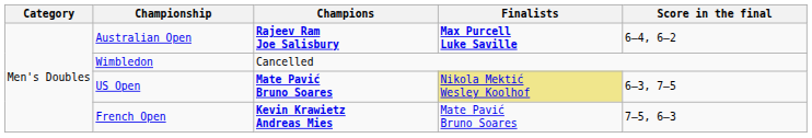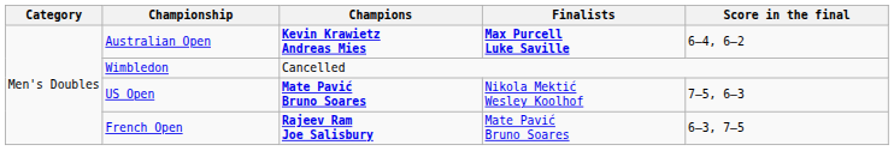Australian Open | Champions: Rajeev Ram Joe Salisbury -> Kevin Krawietz Andreas Mies
US Open | Finalists: khaki background -> no background
US Open | Score in the final: 6–3, 7–5 -> 7–5, 6–3
French Open | Champions: Kevin Krawietz Andreas Mies -> Rajeev Ram Joe Salisbury
French Open | Score in the final: 7–5, 6–3 -> 6–3, 7–5
